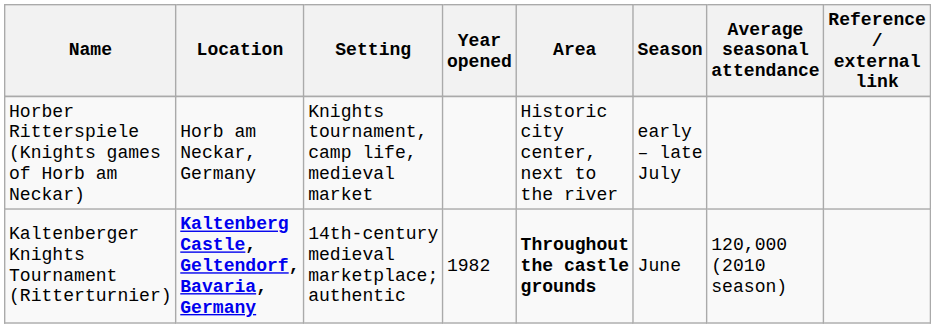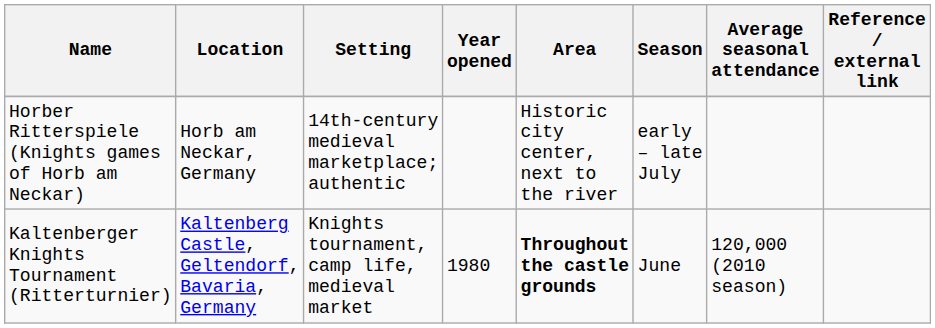Horber Ritterspiele (Knights games of Horb am Neckar) | Setting: Knights tournament, camp life, medieval market -> 14th-century medieval marketplace; authentic
Kaltenberger Knights Tournament (Ritterturnier) | Location: bold -> normal
Kaltenberger Knights Tournament (Ritterturnier) | Setting: 14th-century medieval marketplace; authentic -> Knights tournament, camp life, medieval market
Kaltenberger Knights Tournament (Ritterturnier) | Year opened: 1982 -> 1980
